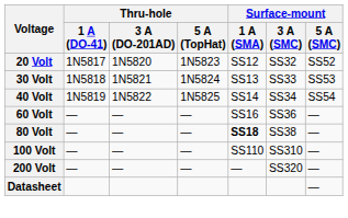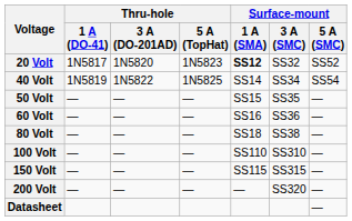20 Volt | Surface-mount / 1 A (SMA): normal -> bold
- row: 30 Volt | 1N5818 | 1N5821 | 1N5824 | SS13 | SS33 | SS53
+ row: 50 Volt | — | — | — | SS15 | SS35 | —
80 Volt | Surface-mount / 1 A (SMA): bold -> normal
+ row: 150 Volt | — | — | — | SS115 | SS315 | —
